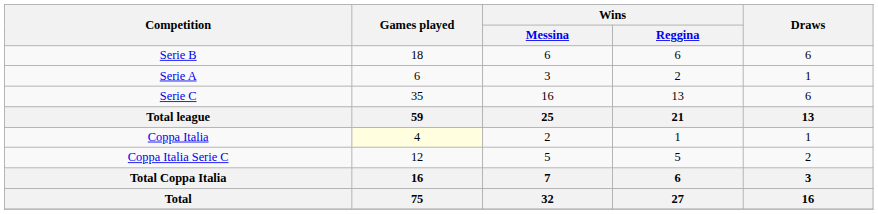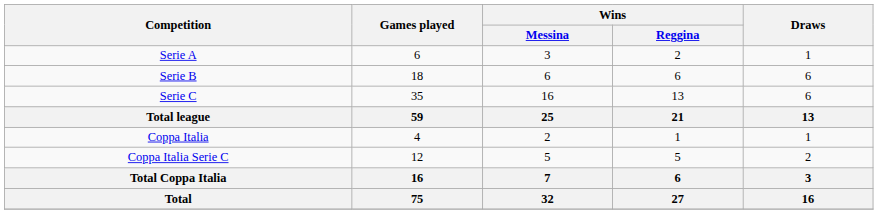rows swapped: Serie A <-> Serie B
Coppa Italia | Games played: lightyellow background -> no background
